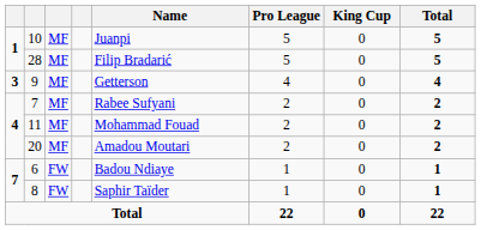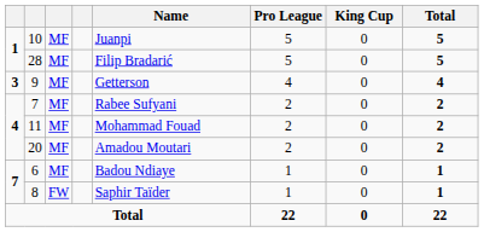6 | column 3: FW -> MF
